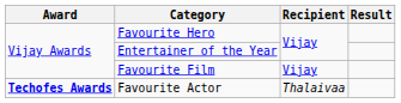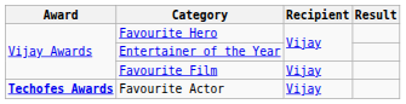Favourite Actor | Recipient: Thalaivaa -> Vijay
